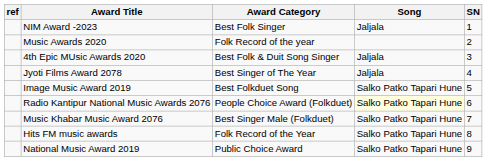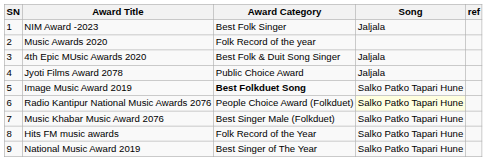columns swapped: SN <-> ref
Jyoti Films Award 2078 | Award Category: Best Singer of The Year -> Public Choice Award
Image Music Award 2019 | Award Category: normal -> bold
National Music Award 2019 | Award Category: Public Choice Award -> Best Singer of The Year
